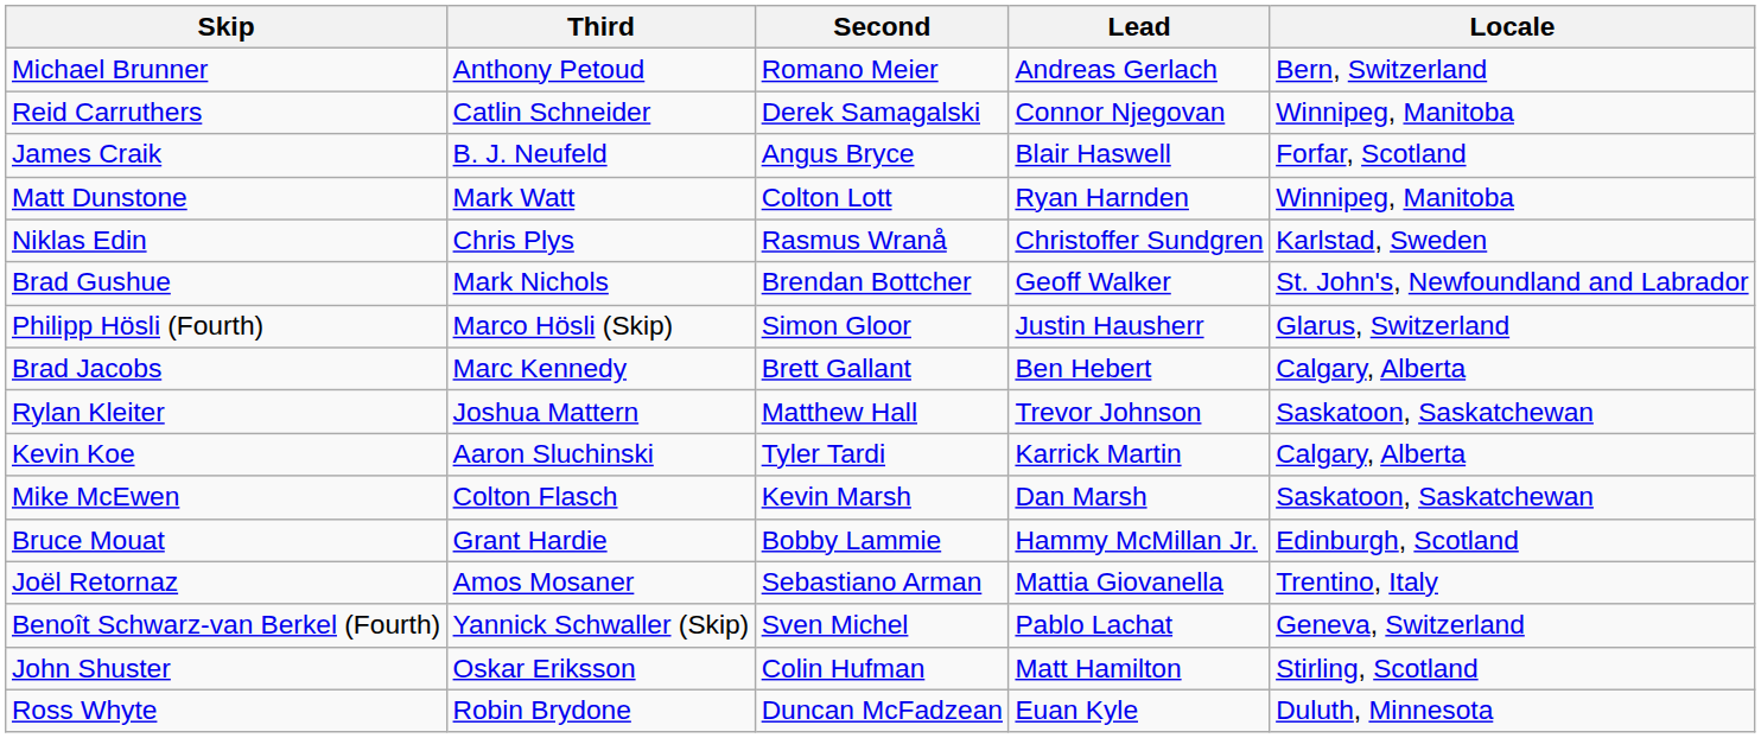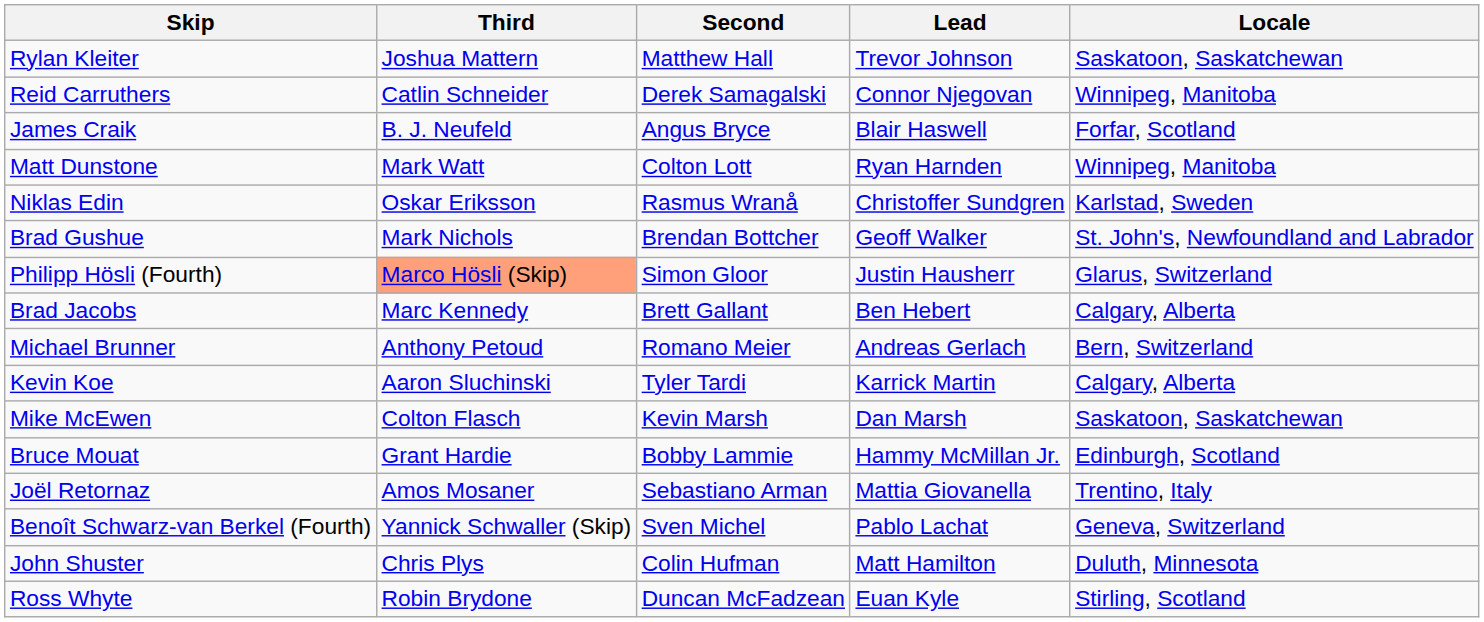rows swapped: Michael Brunner <-> Rylan Kleiter
Niklas Edin | Third: Chris Plys -> Oskar Eriksson
Philipp Hösli (Fourth) | Third: no background -> lightsalmon background
John Shuster | Third: Oskar Eriksson -> Chris Plys
John Shuster | Locale: Stirling, Scotland -> Duluth, Minnesota
Ross Whyte | Locale: Duluth, Minnesota -> Stirling, Scotland
